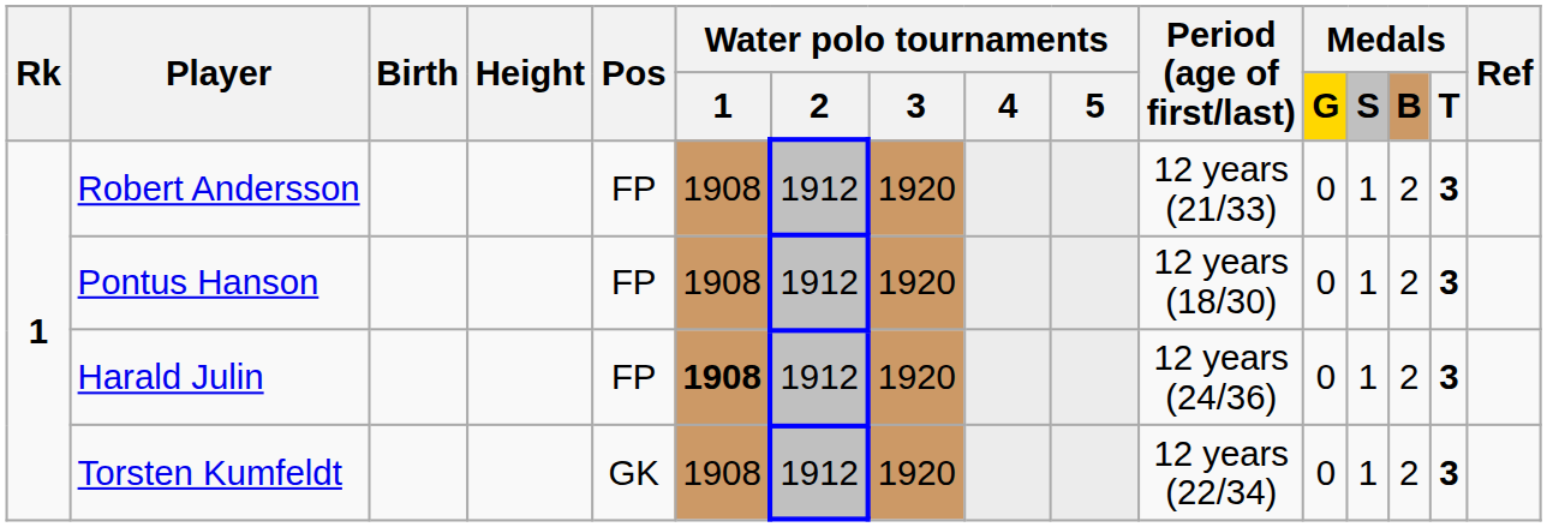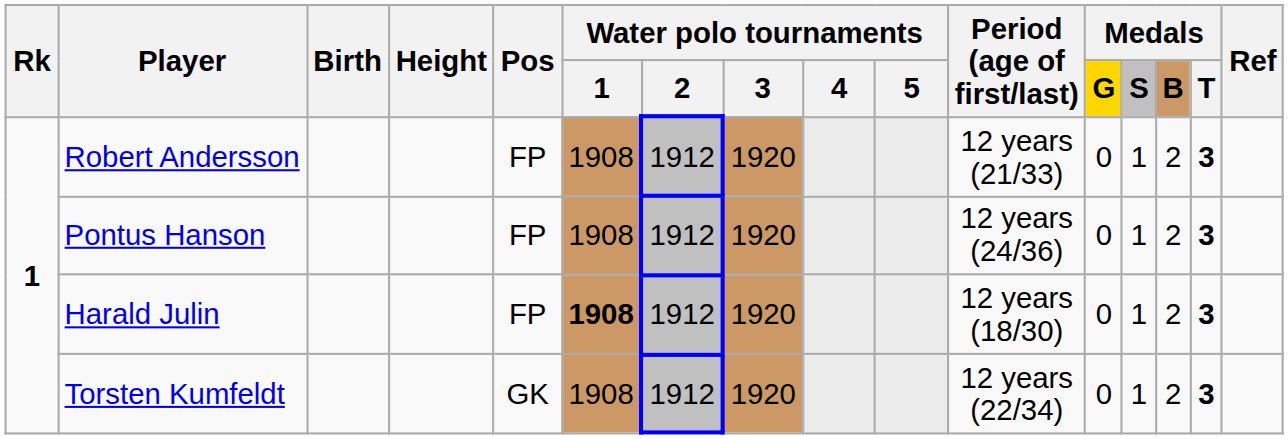Pontus Hanson | Period (age of first/last): 12 years (18/30) -> 12 years (24/36)
Harald Julin | Period (age of first/last): 12 years (24/36) -> 12 years (18/30)
